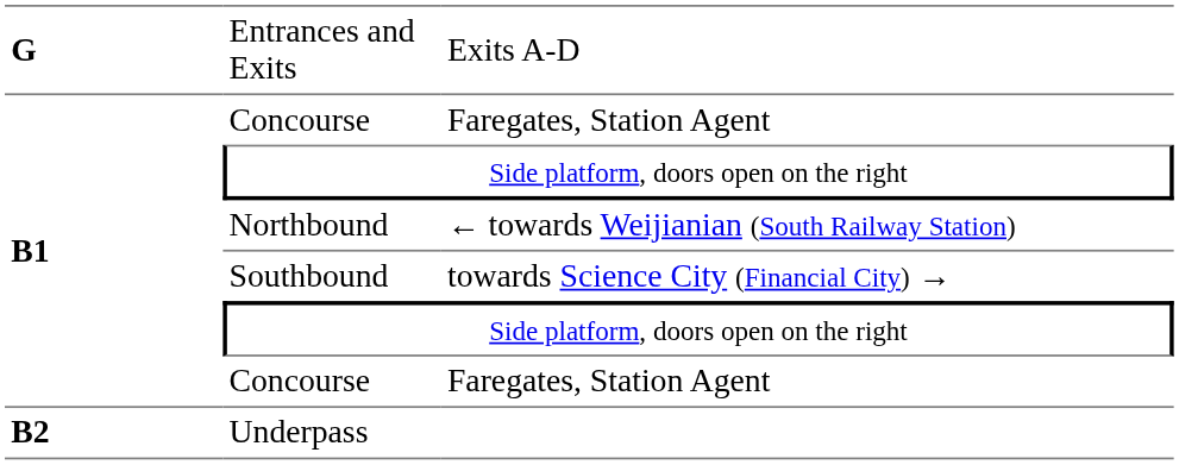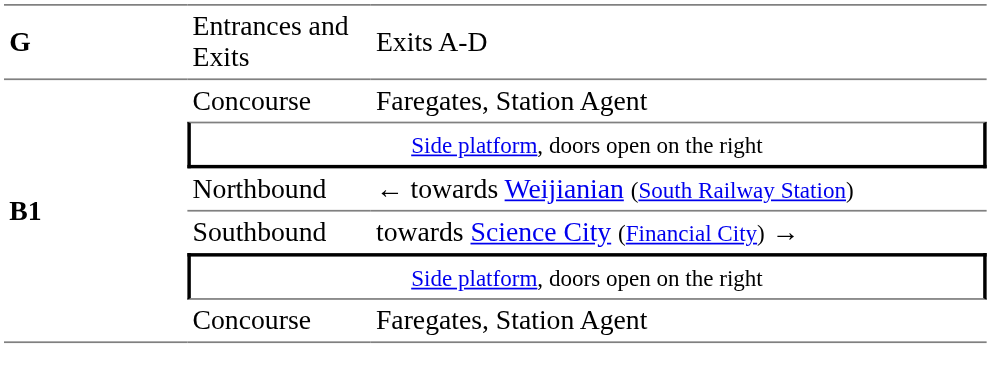- row: B2 | Underpass
